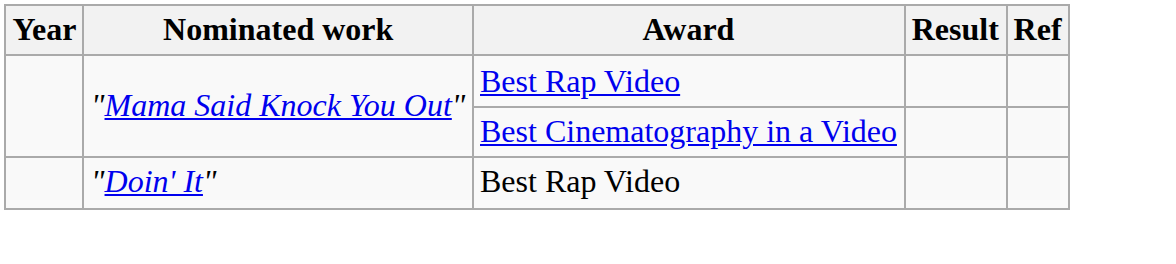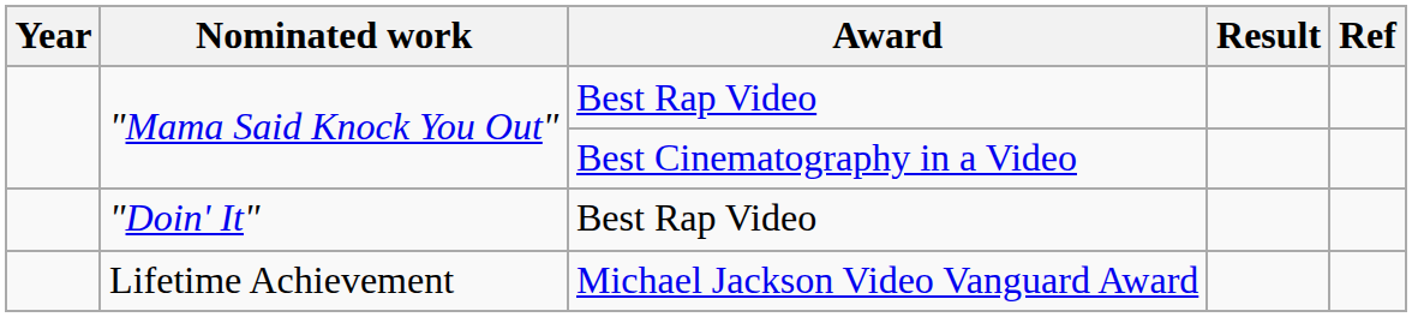+ row: Lifetime Achievement | Michael Jackson Video Vanguard Award
